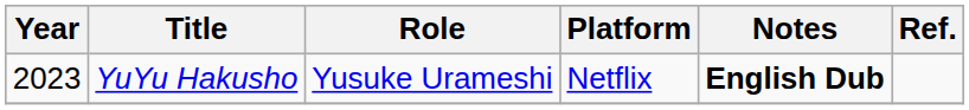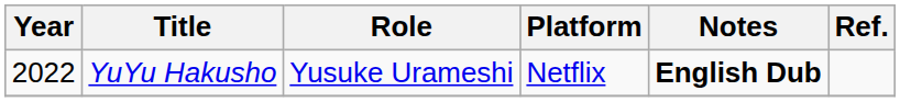YuYu Hakusho | Year: 2023 -> 2022
